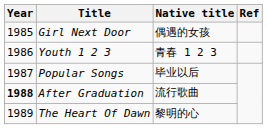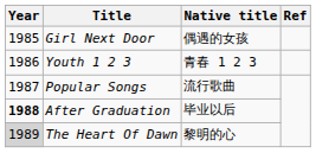Popular Songs | Native title: 毕业以后 -> 流行歌曲
After Graduation | Native title: 流行歌曲 -> 毕业以后
The Heart Of Dawn | Year: no background -> lightgrey background
